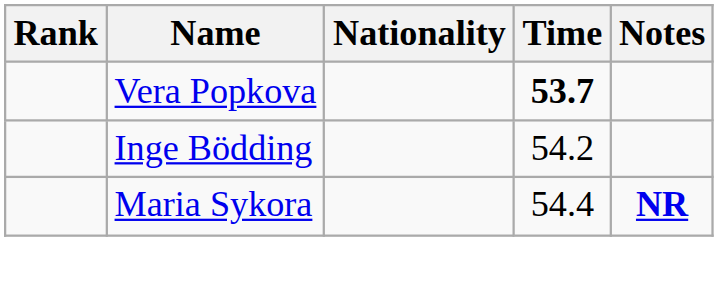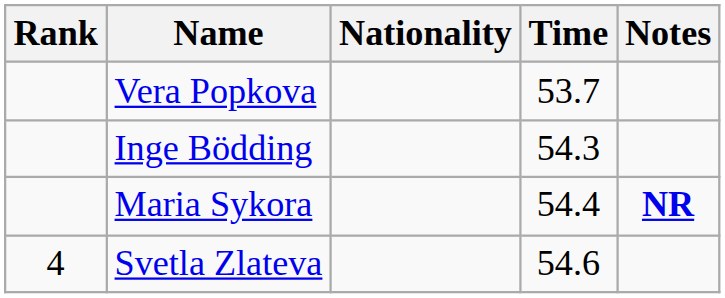Vera Popkova | Time: bold -> normal
Inge Bödding | Time: 54.2 -> 54.3
+ row: 4 | Svetla Zlateva | 54.6
